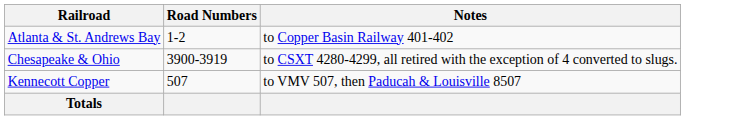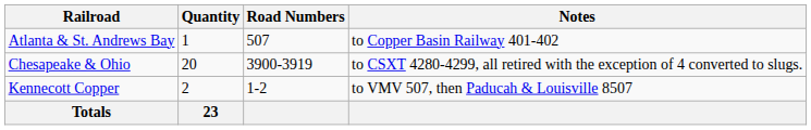+ column: Quantity | 1 | 20 | 2 | 23
Atlanta & St. Andrews Bay | Road Numbers: 1-2 -> 507
Kennecott Copper | Road Numbers: 507 -> 1-2
